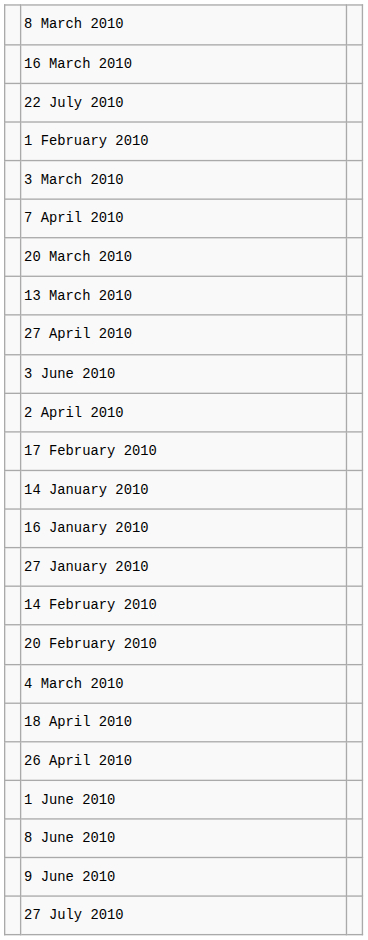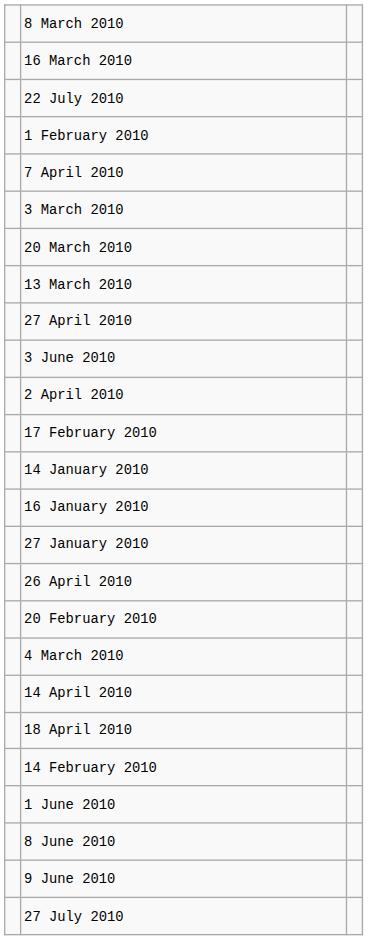rows swapped: 3 March 2010 <-> 7 April 2010
rows swapped: 14 February 2010 <-> 26 April 2010
+ row: 14 April 2010
